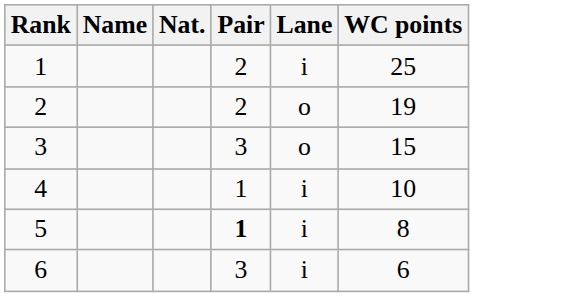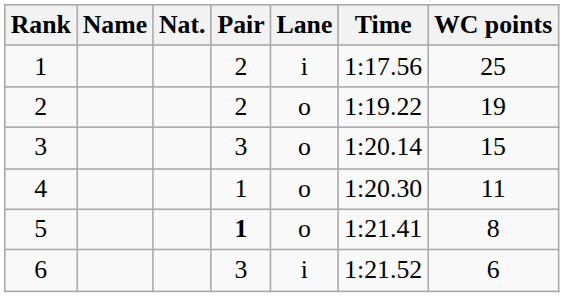+ column: Time | 1:17.56 | 1:19.22 | 1:20.14 | 1:20.30 | 1:21.41 | 1:21.52
4 | Lane: i -> o
4 | WC points: 10 -> 11
5 | Lane: i -> o
